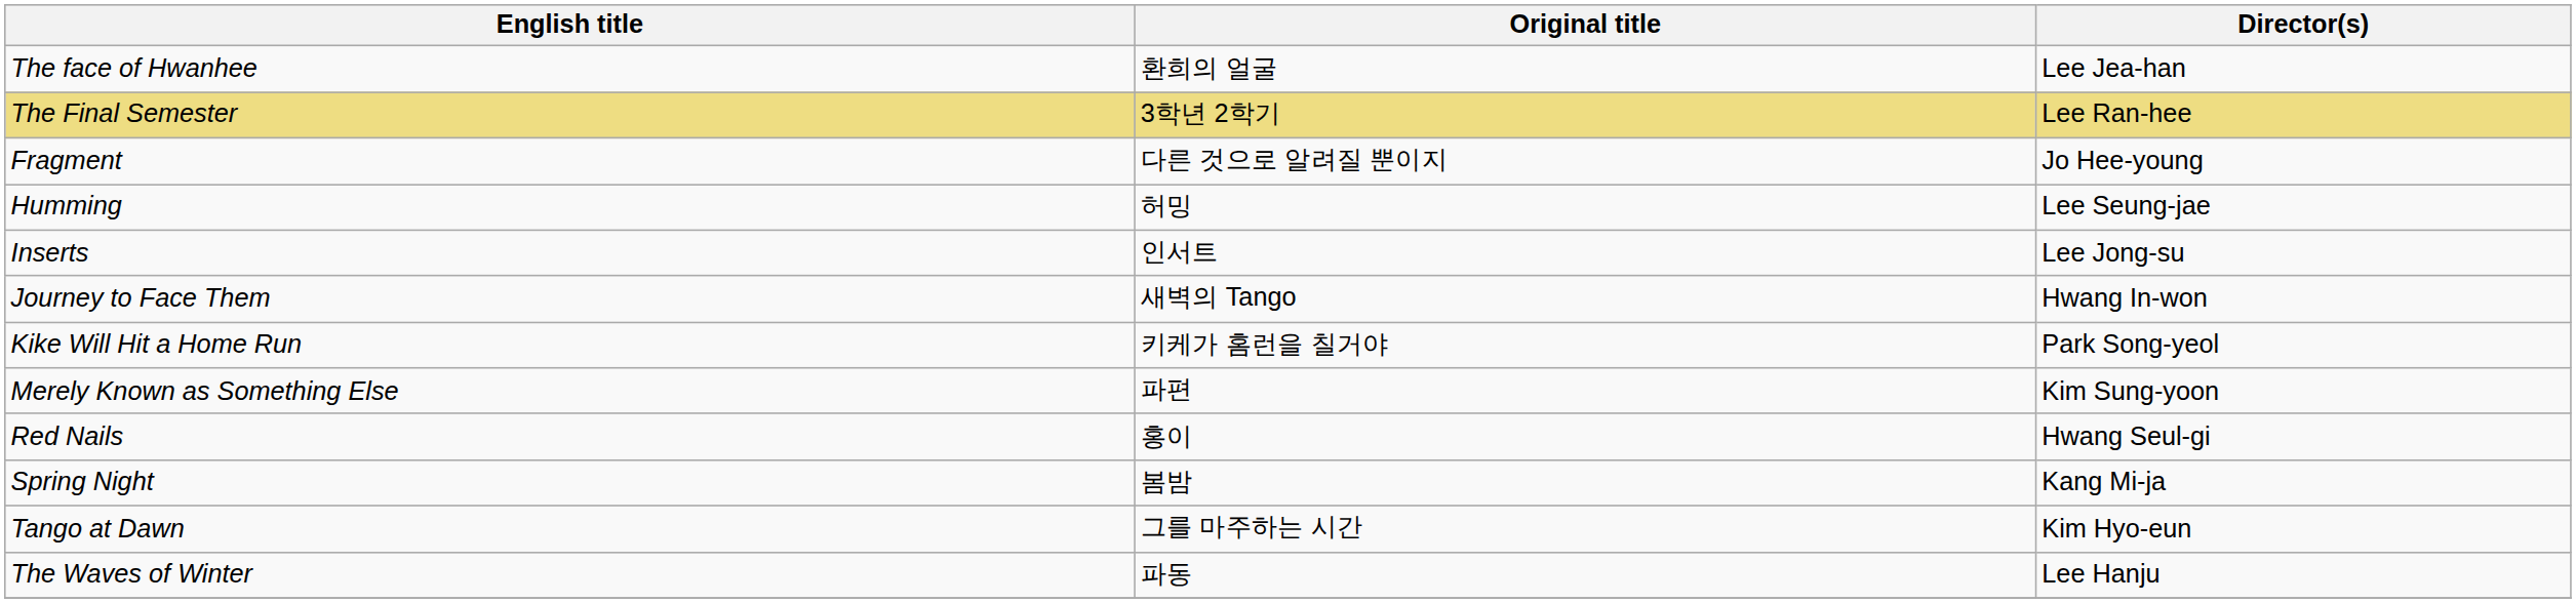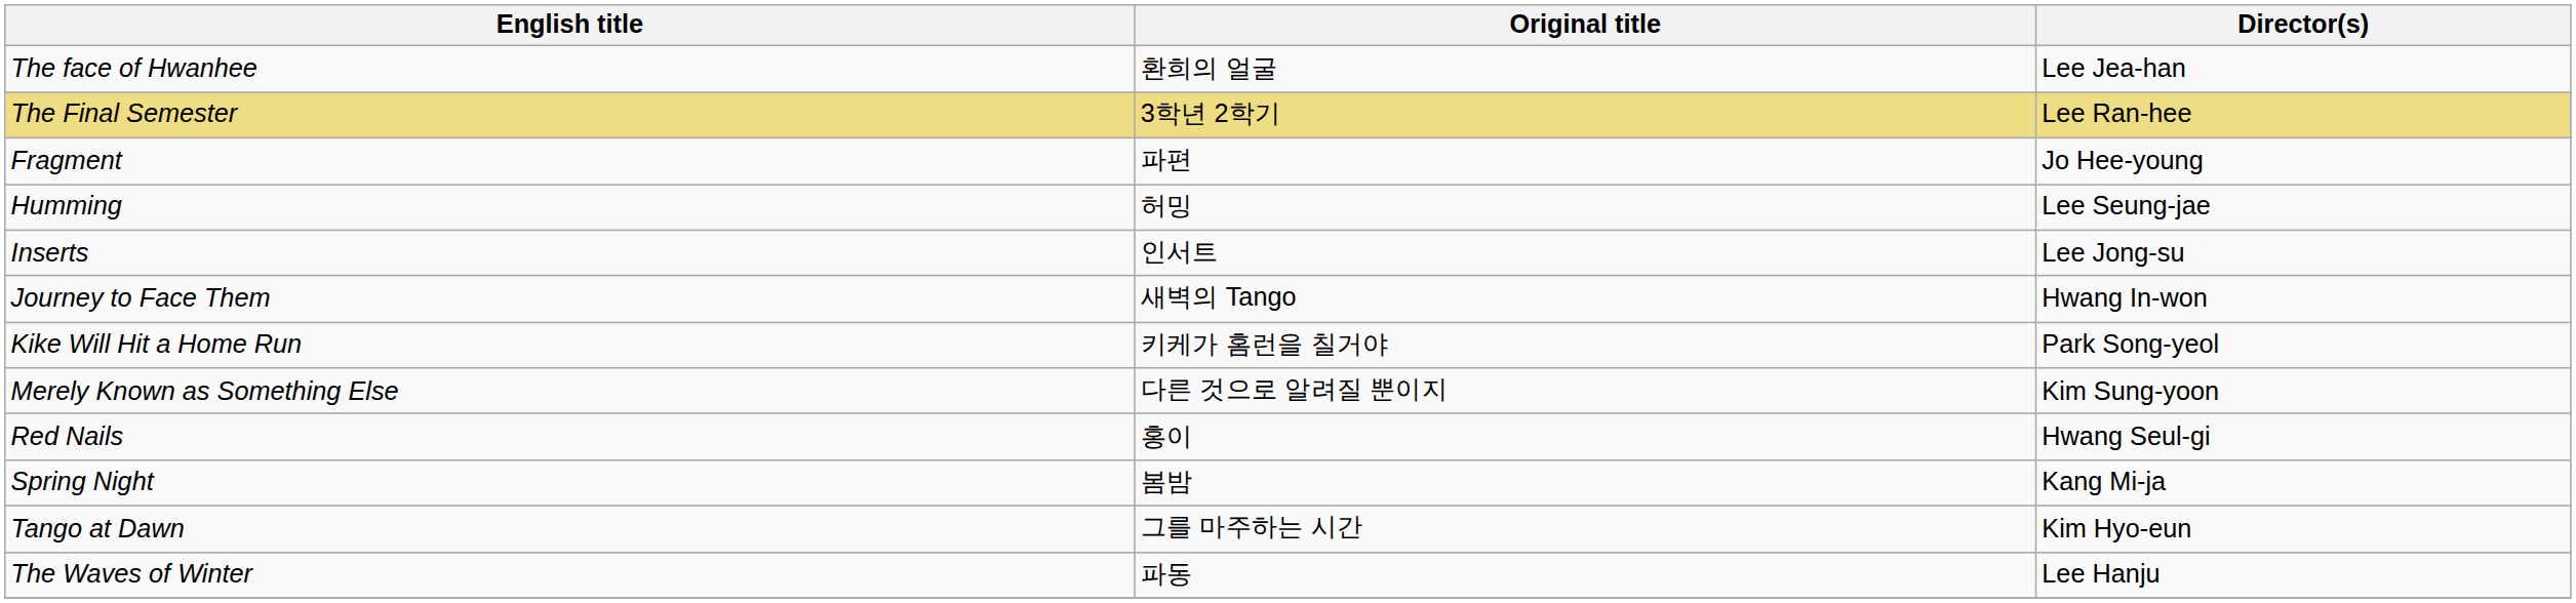Fragment | Original title: 다른 것으로 알려질 뿐이지 -> 파편
Merely Known as Something Else | Original title: 파편 -> 다른 것으로 알려질 뿐이지
